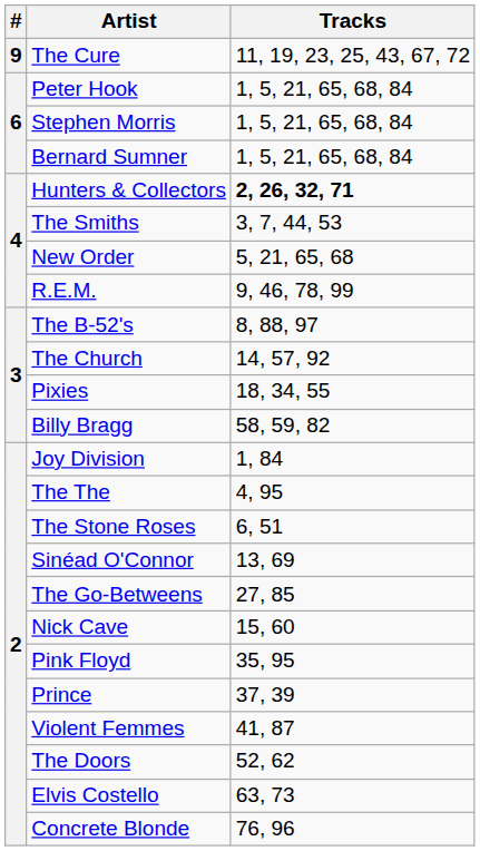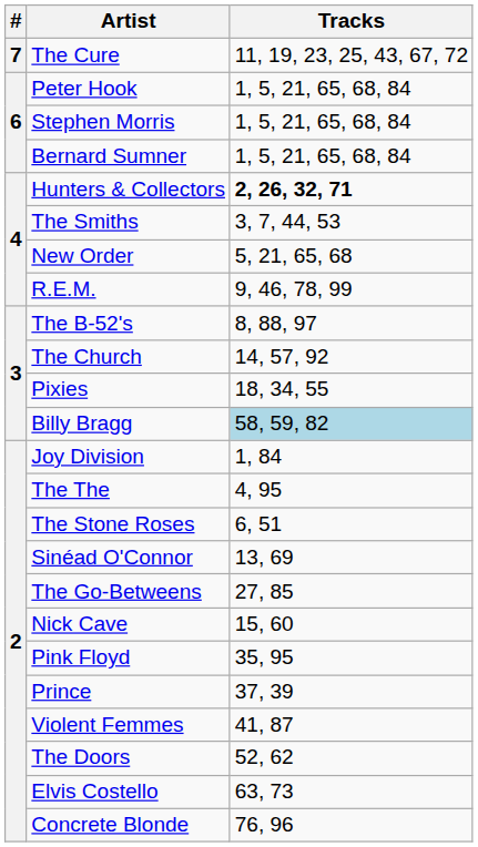The Cure | #: 9 -> 7
Billy Bragg | Tracks: no background -> lightblue background
